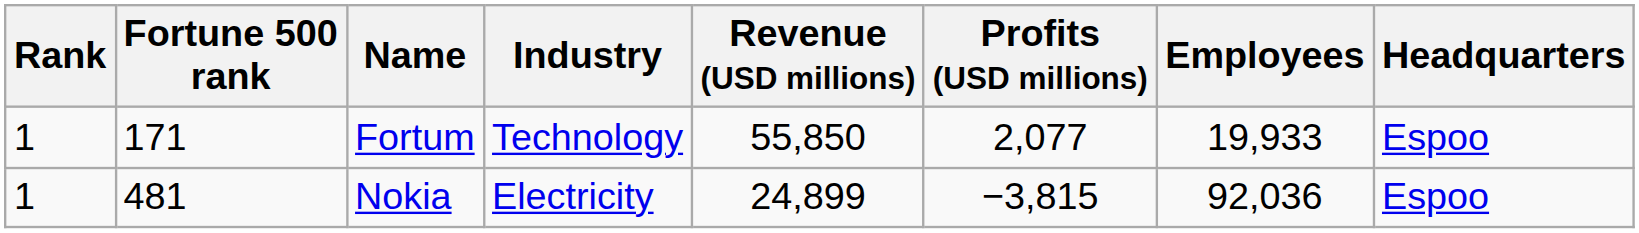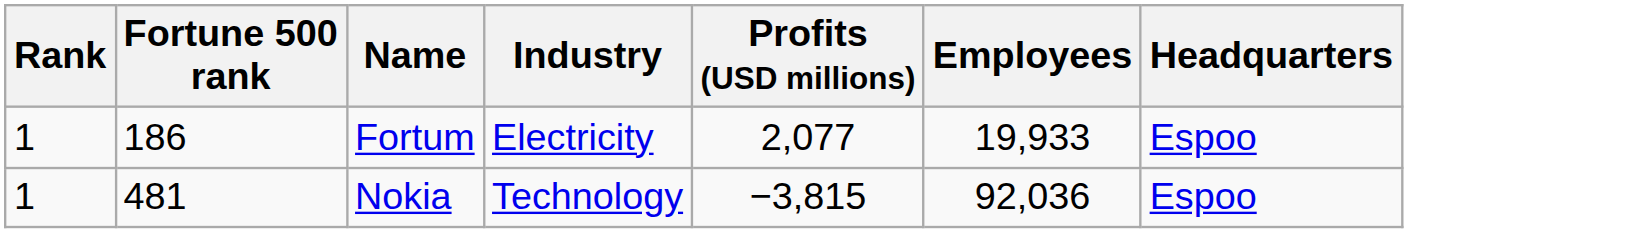- column: Revenue (USD millions) | 55,850 | 24,899
Fortum | Fortune 500 rank: 171 -> 186
Fortum | Industry: Technology -> Electricity
Nokia | Industry: Electricity -> Technology
